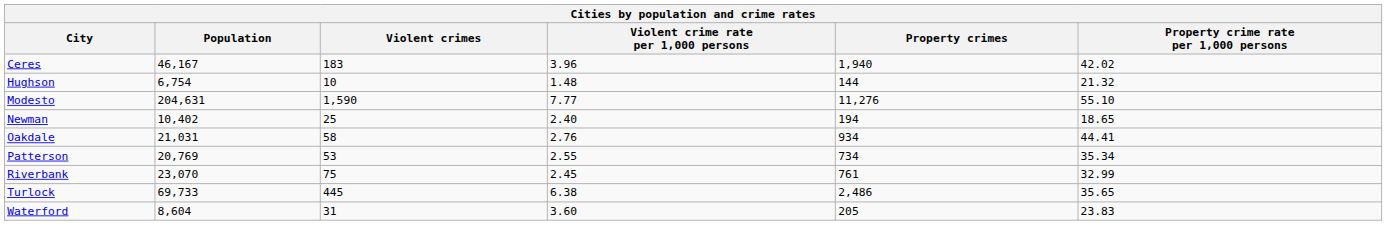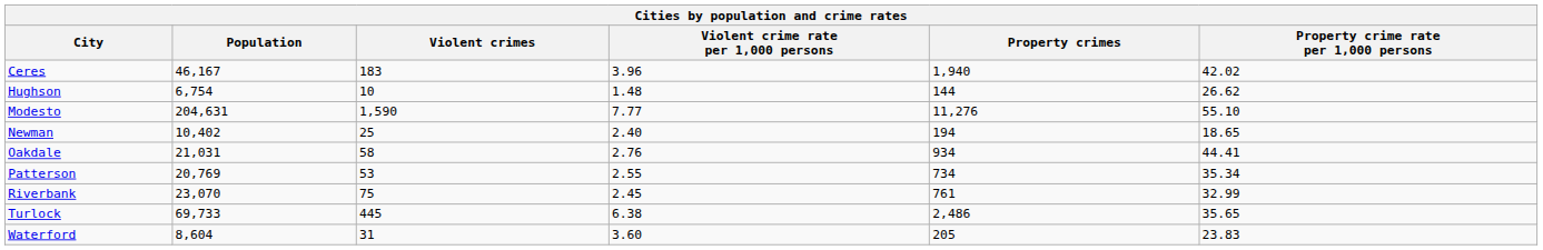Hughson | Property crime rate per 1,000 persons: 21.32 -> 26.62
